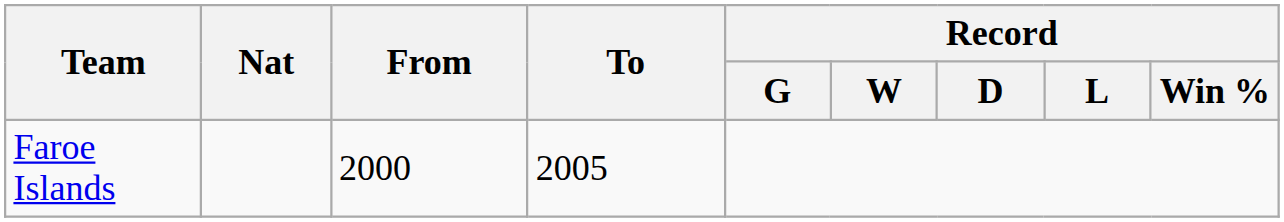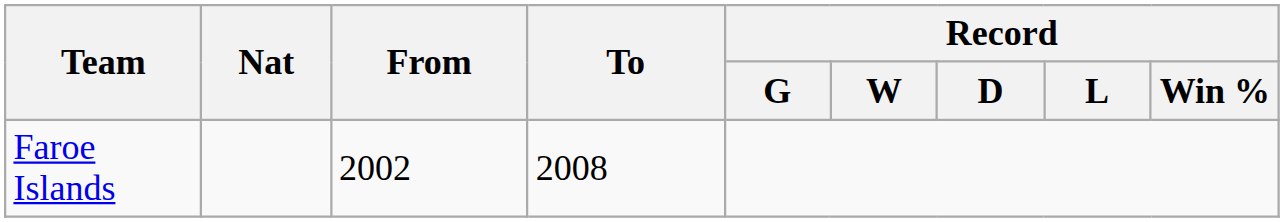Faroe Islands | From: 2000 -> 2002
Faroe Islands | To: 2005 -> 2008
